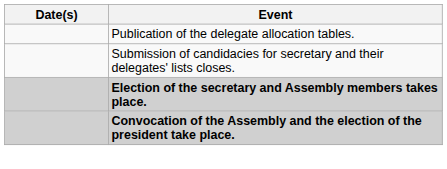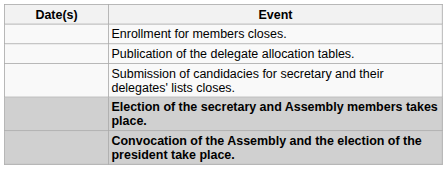+ row: Enrollment for members closes.
